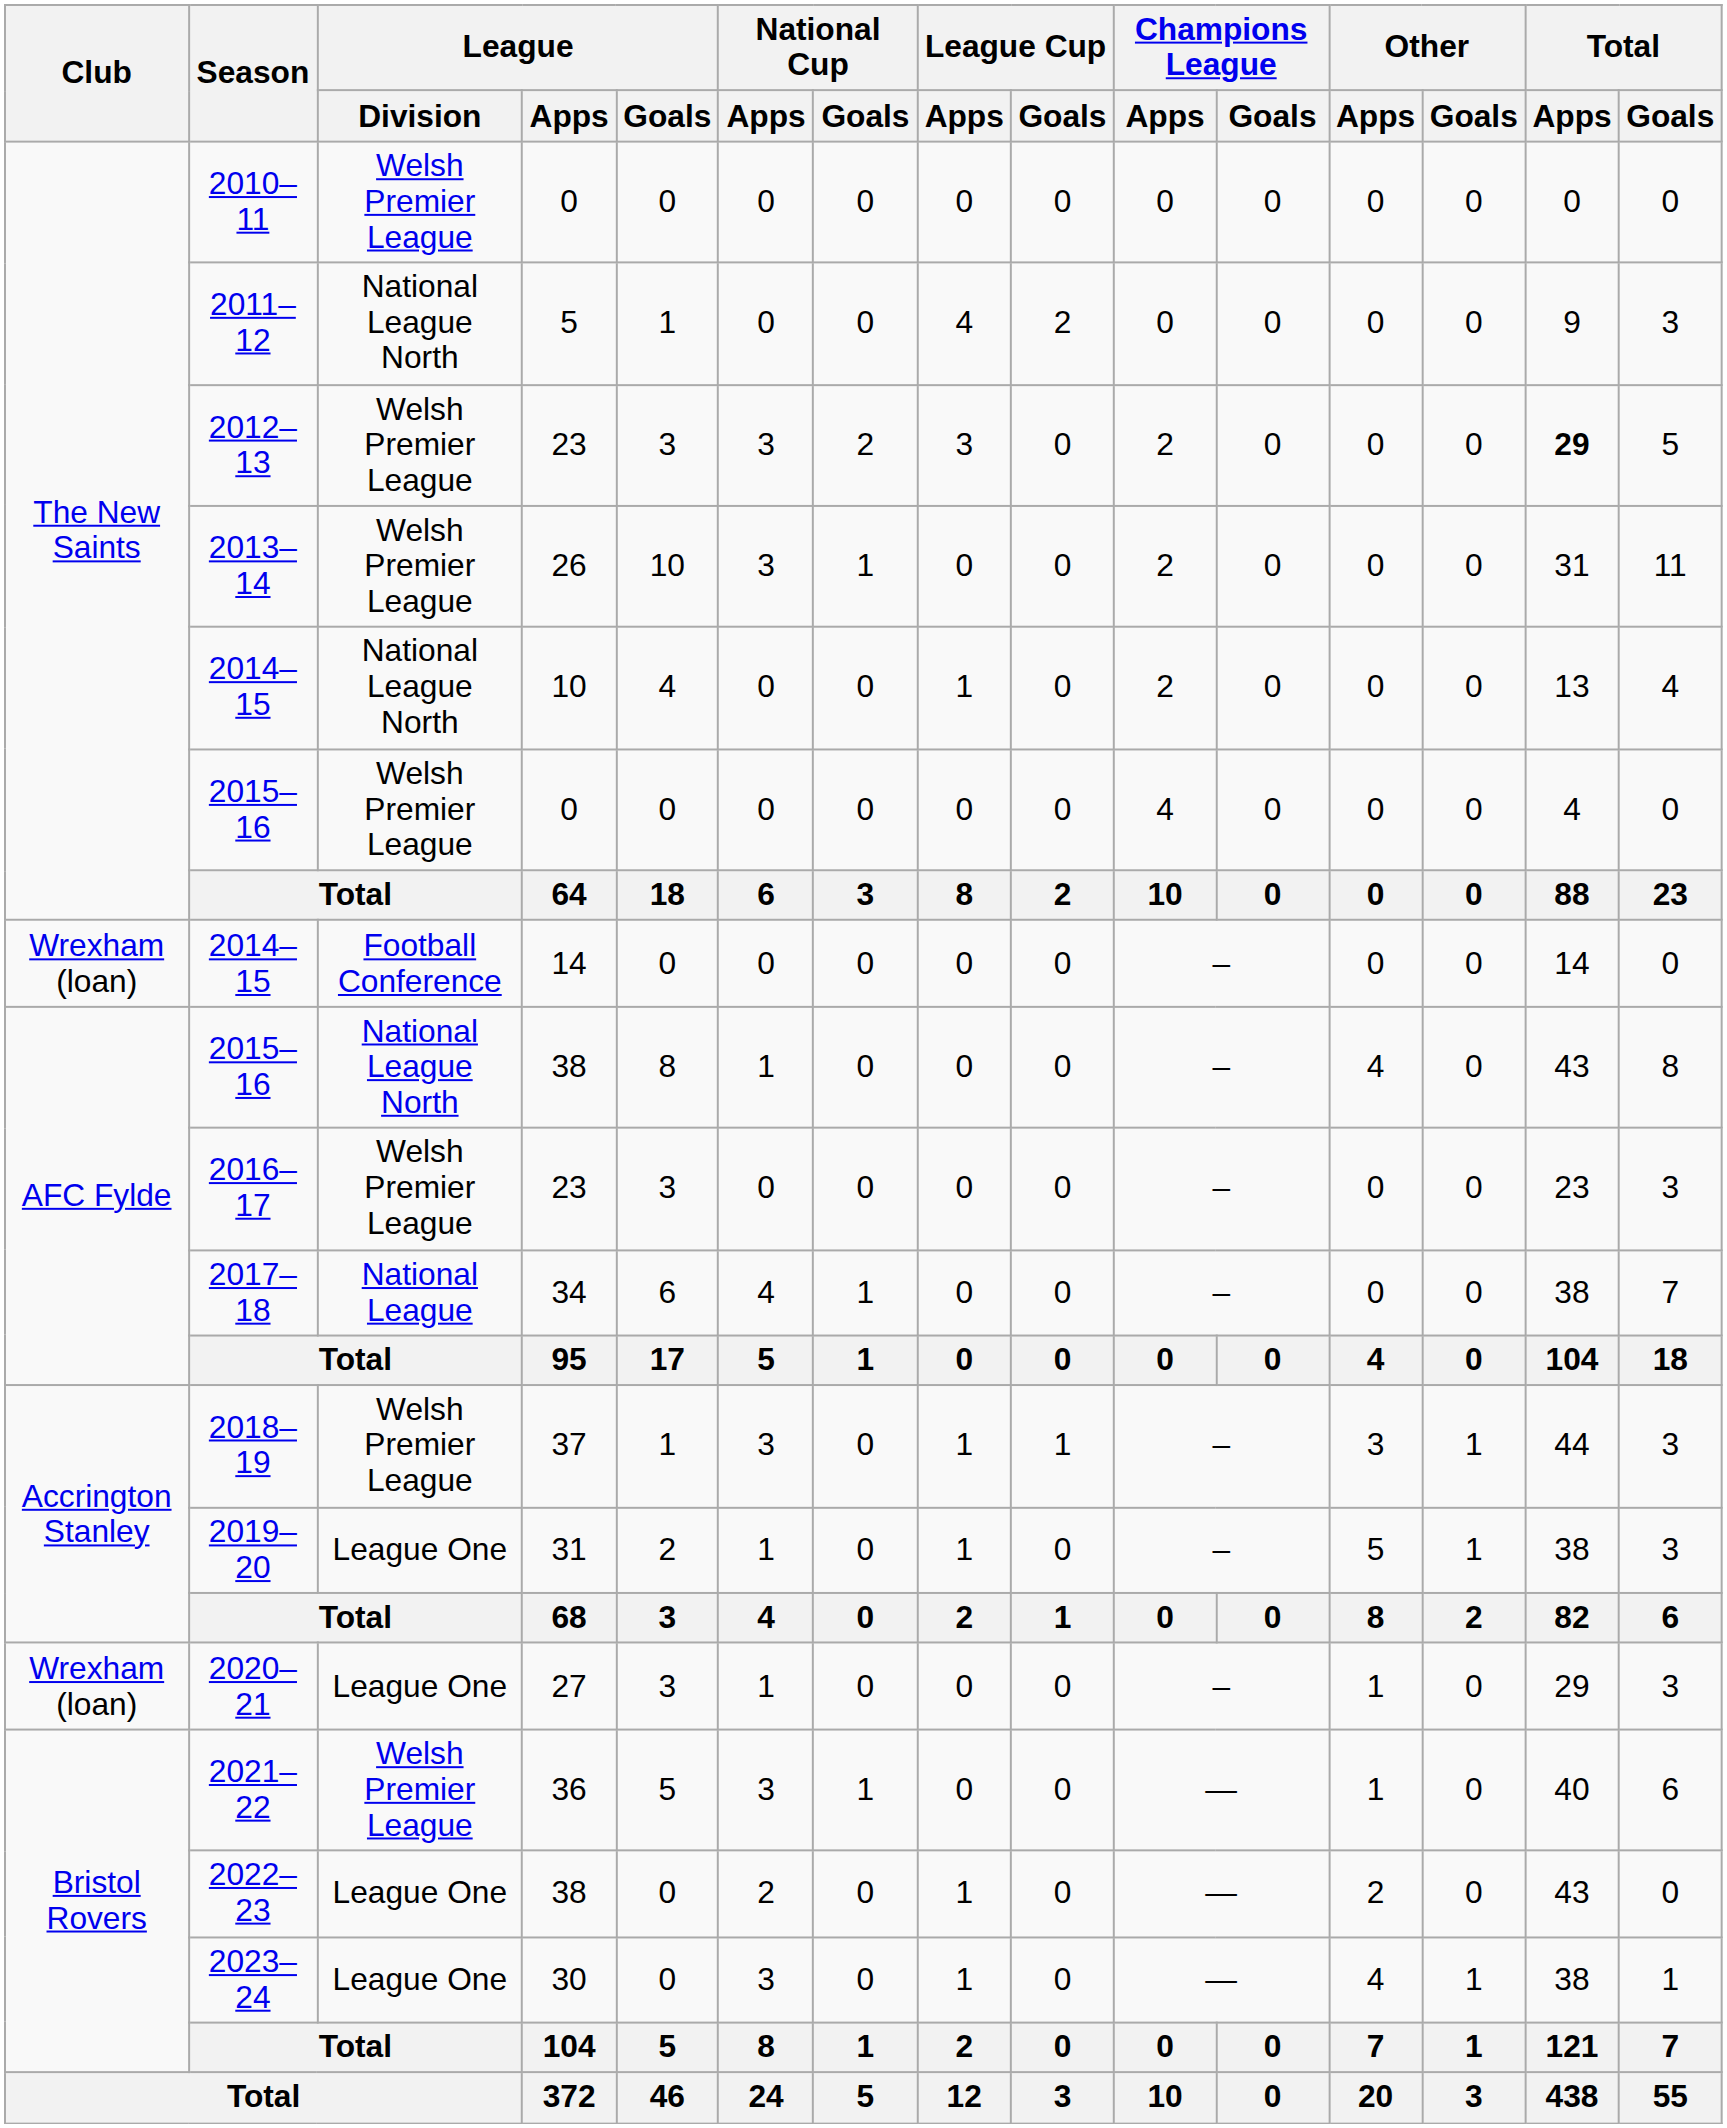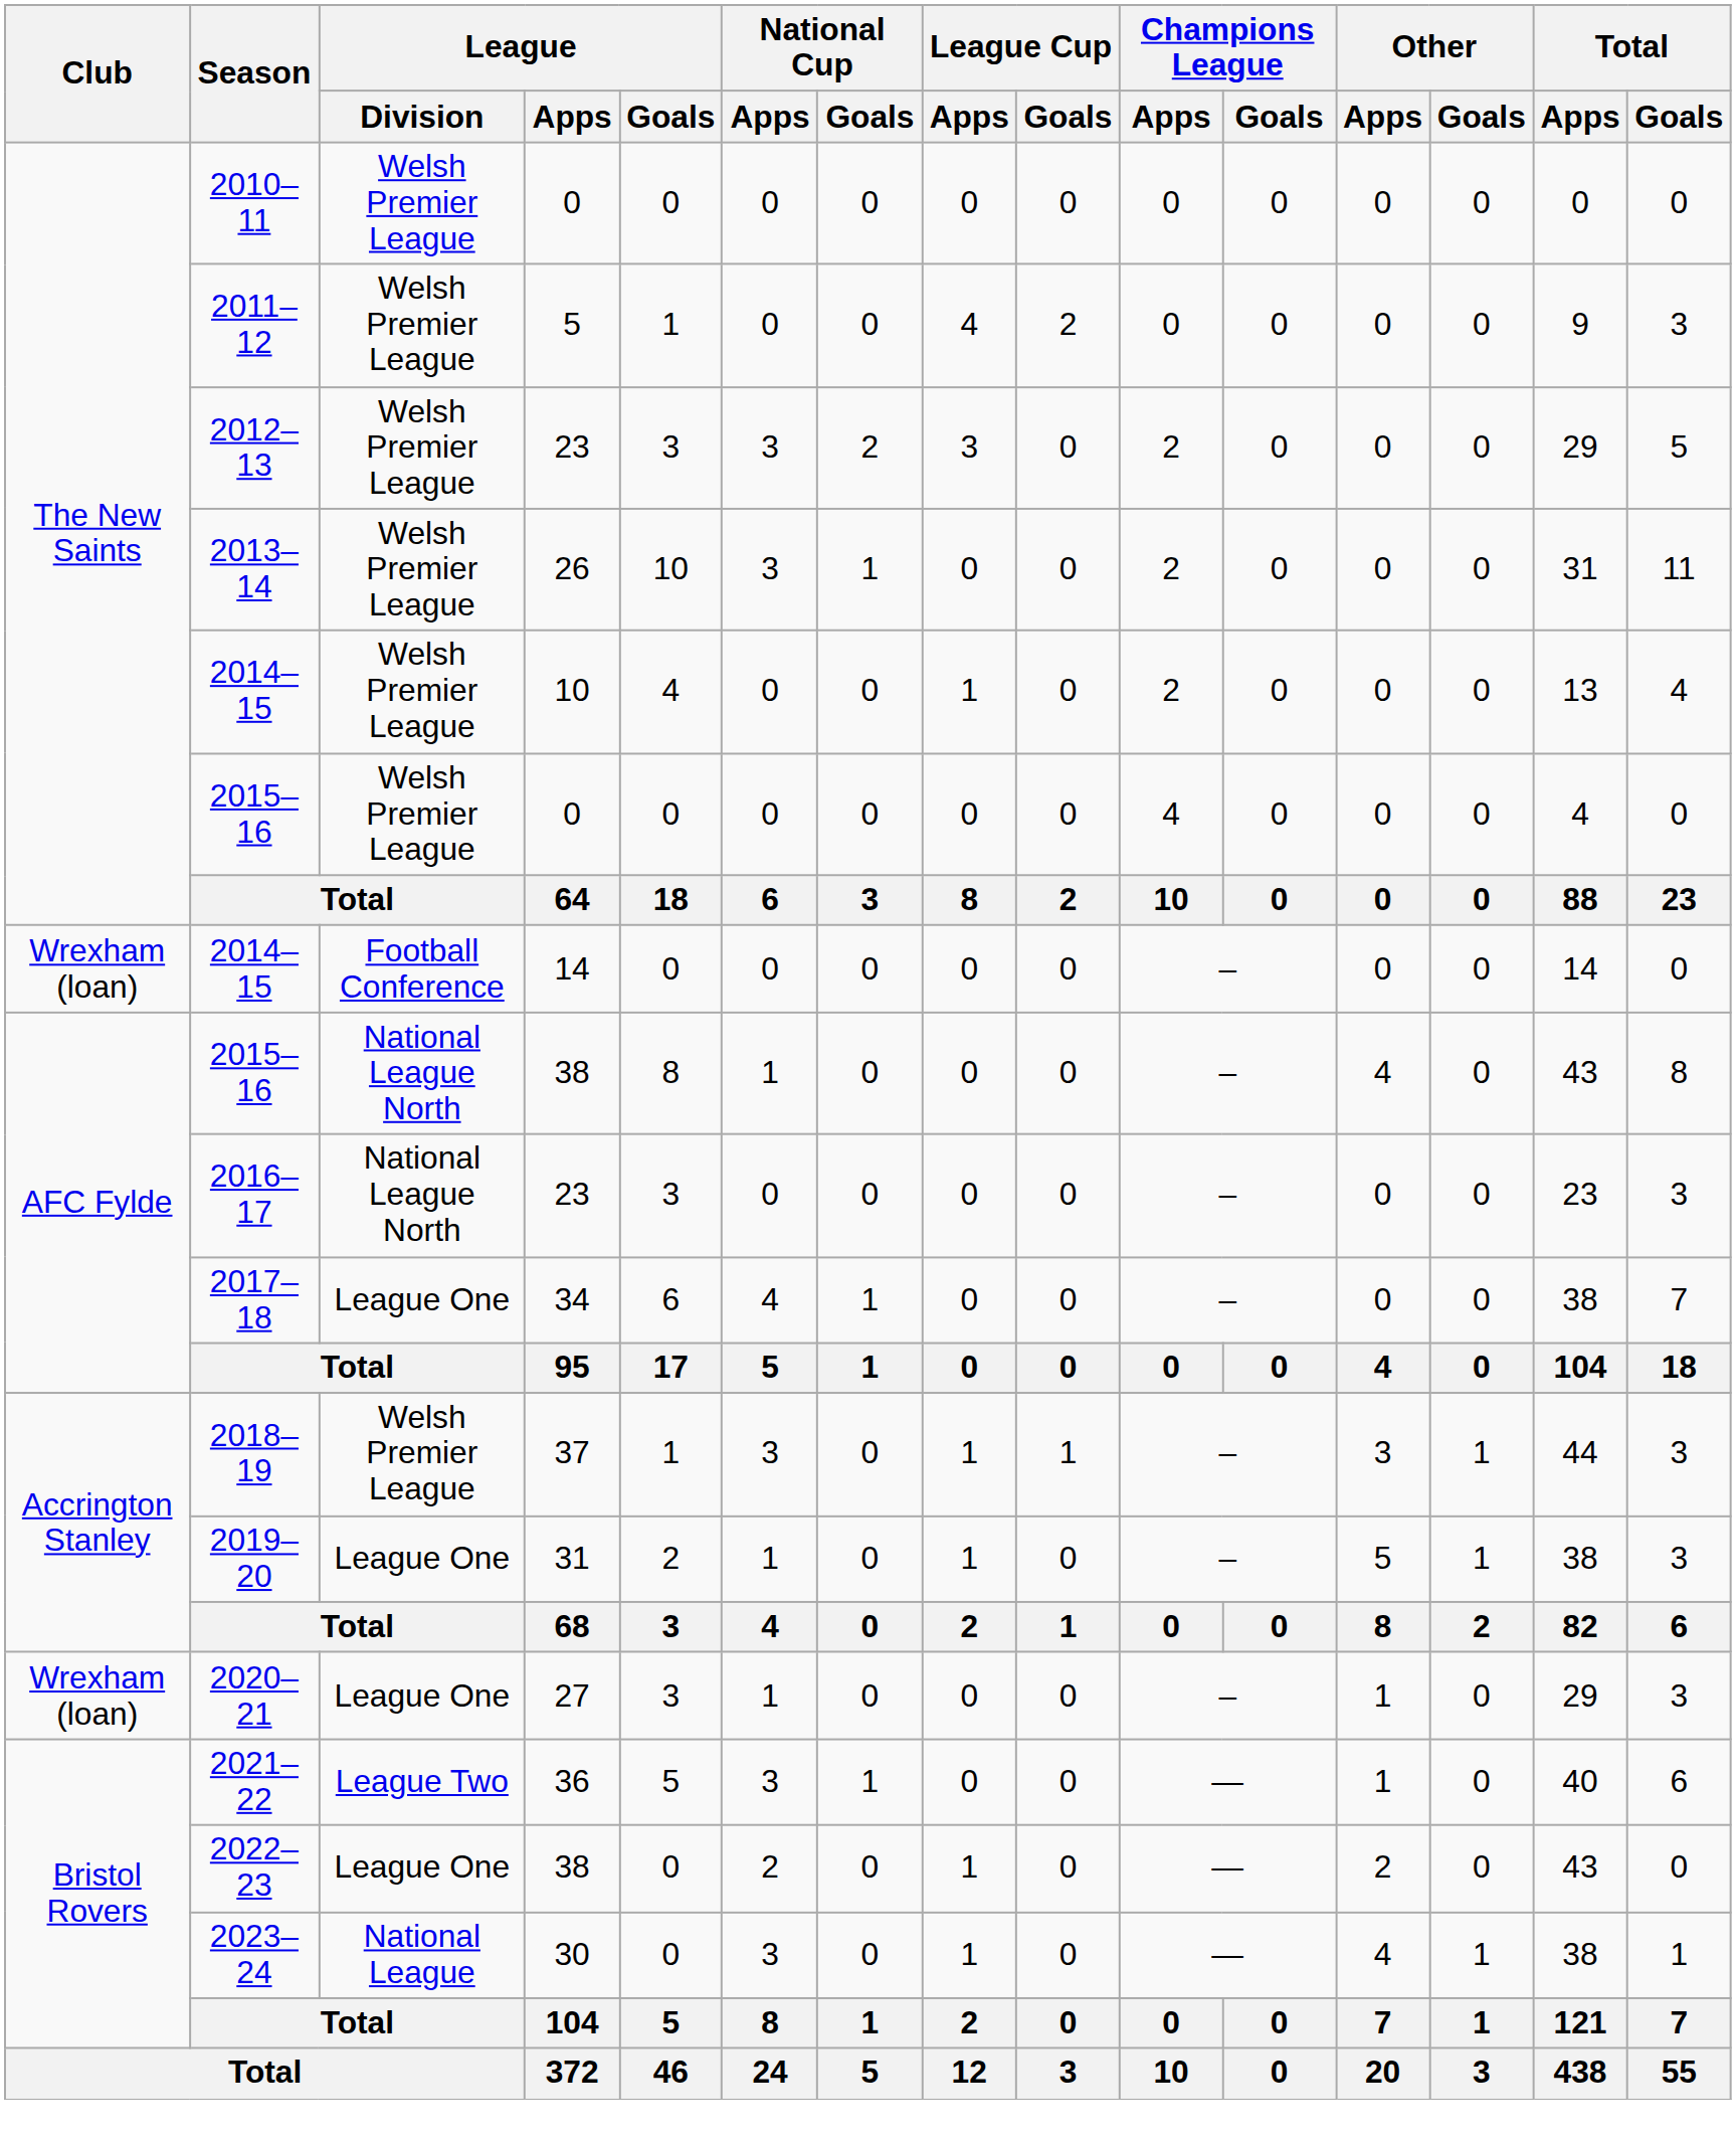2011–12 | League / Division: National League North -> Welsh Premier League
2012–13 | Total / Apps: bold -> normal
2014–15 / 10 | League / Division: National League North -> Welsh Premier League
2016–17 | League / Division: Welsh Premier League -> National League North
2017–18 | League / Division: National League -> League One
2021–22 | League / Division: Welsh Premier League -> League Two
2023–24 | League / Division: League One -> National League
